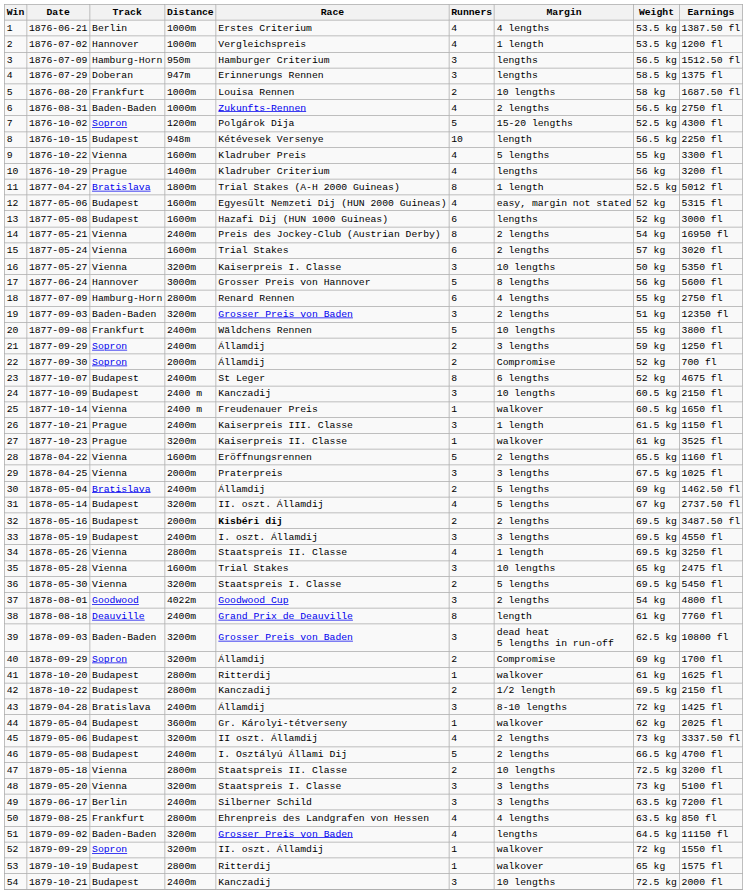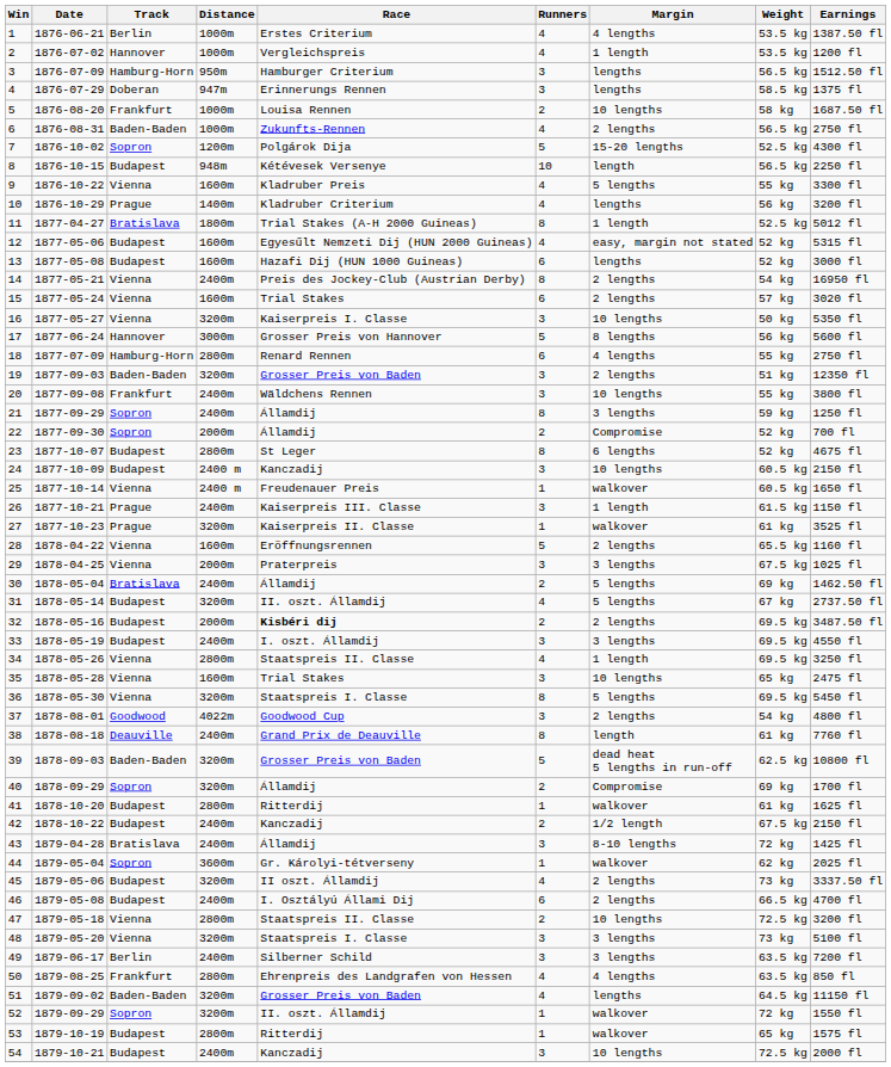20 | Runners: 5 -> 3
21 | Runners: 2 -> 8
23 | Distance: 2400m -> 2800m
36 | Runners: 2 -> 8
39 | Runners: 3 -> 5
42 | Distance: 2800m -> 2400m
42 | Weight: 69.5 kg -> 67.5 kg
44 | Track: Budapest -> Sopron
46 | Runners: 5 -> 6
